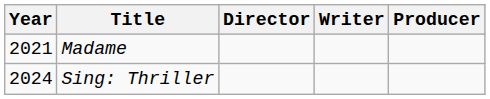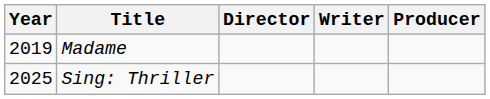Madame | Year: 2021 -> 2019
Sing: Thriller | Year: 2024 -> 2025
